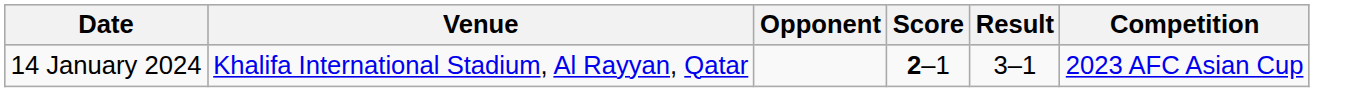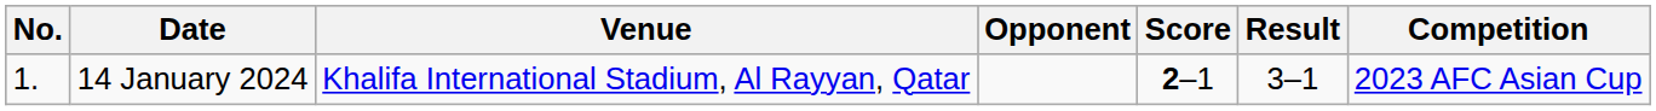+ column: No. | 1.
